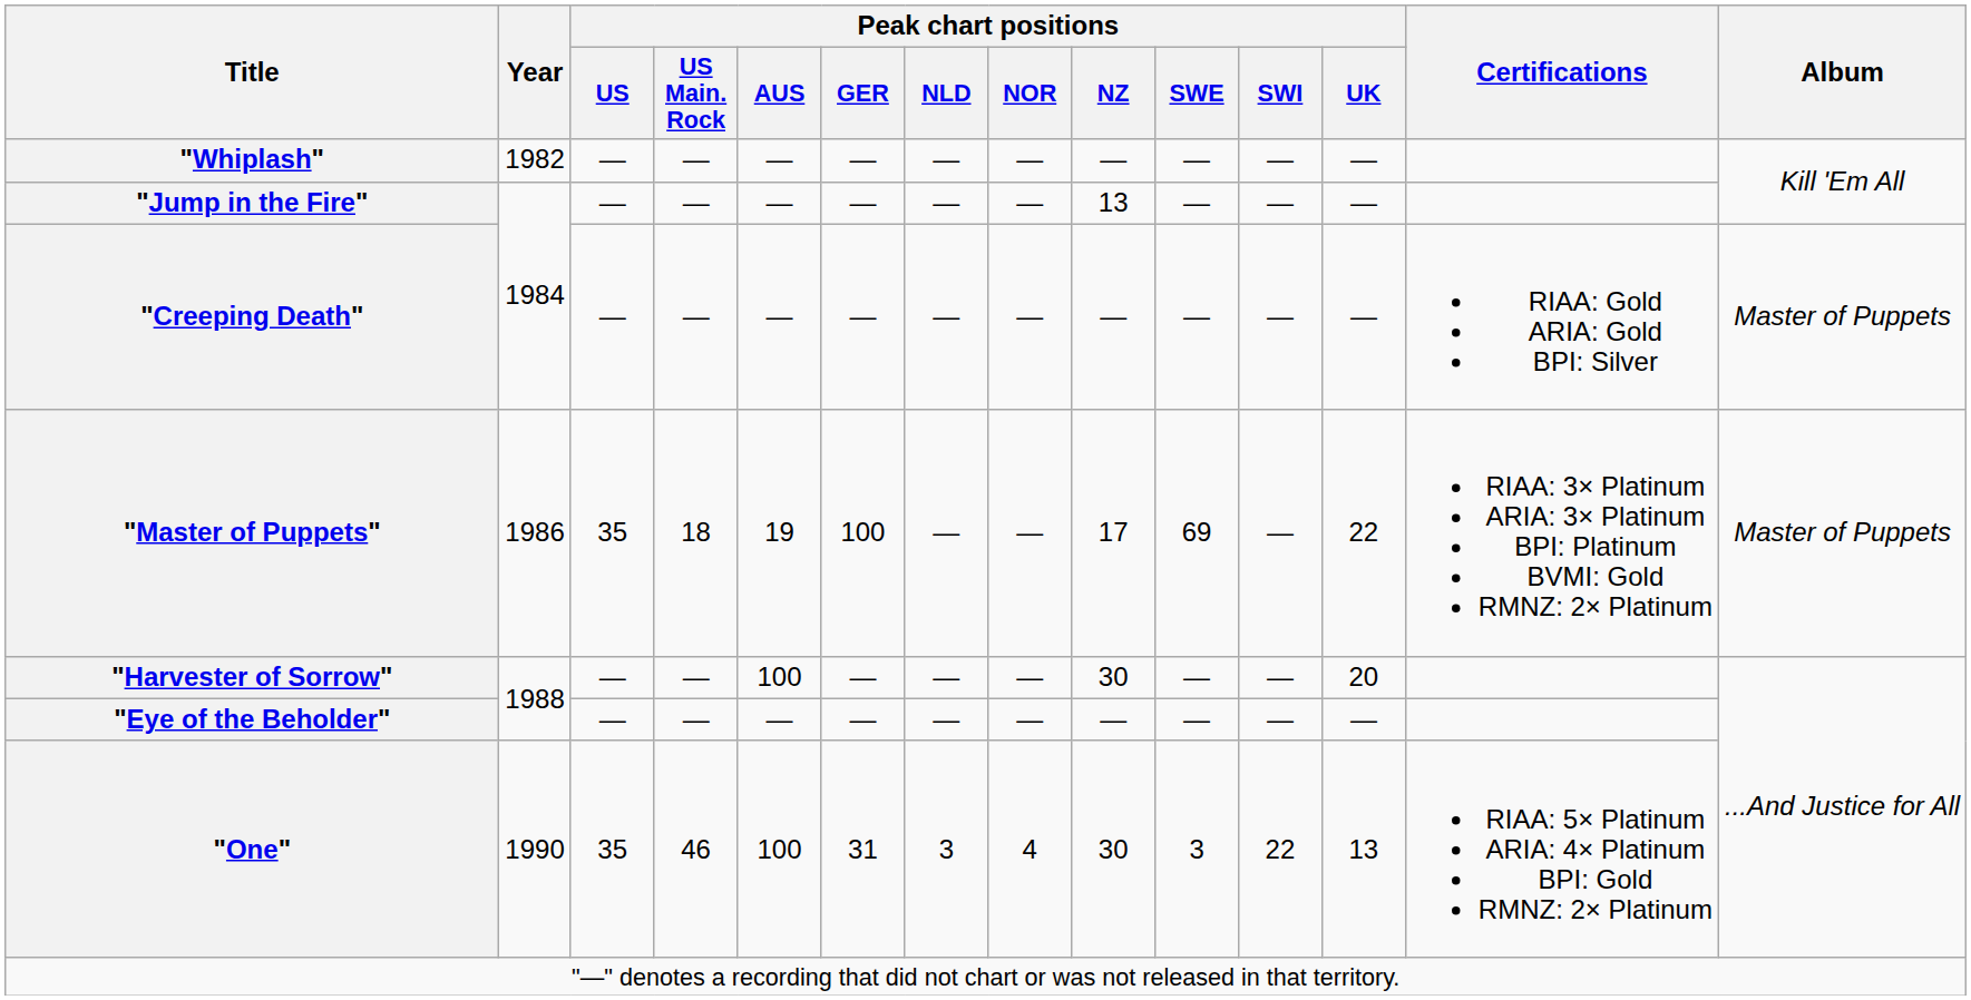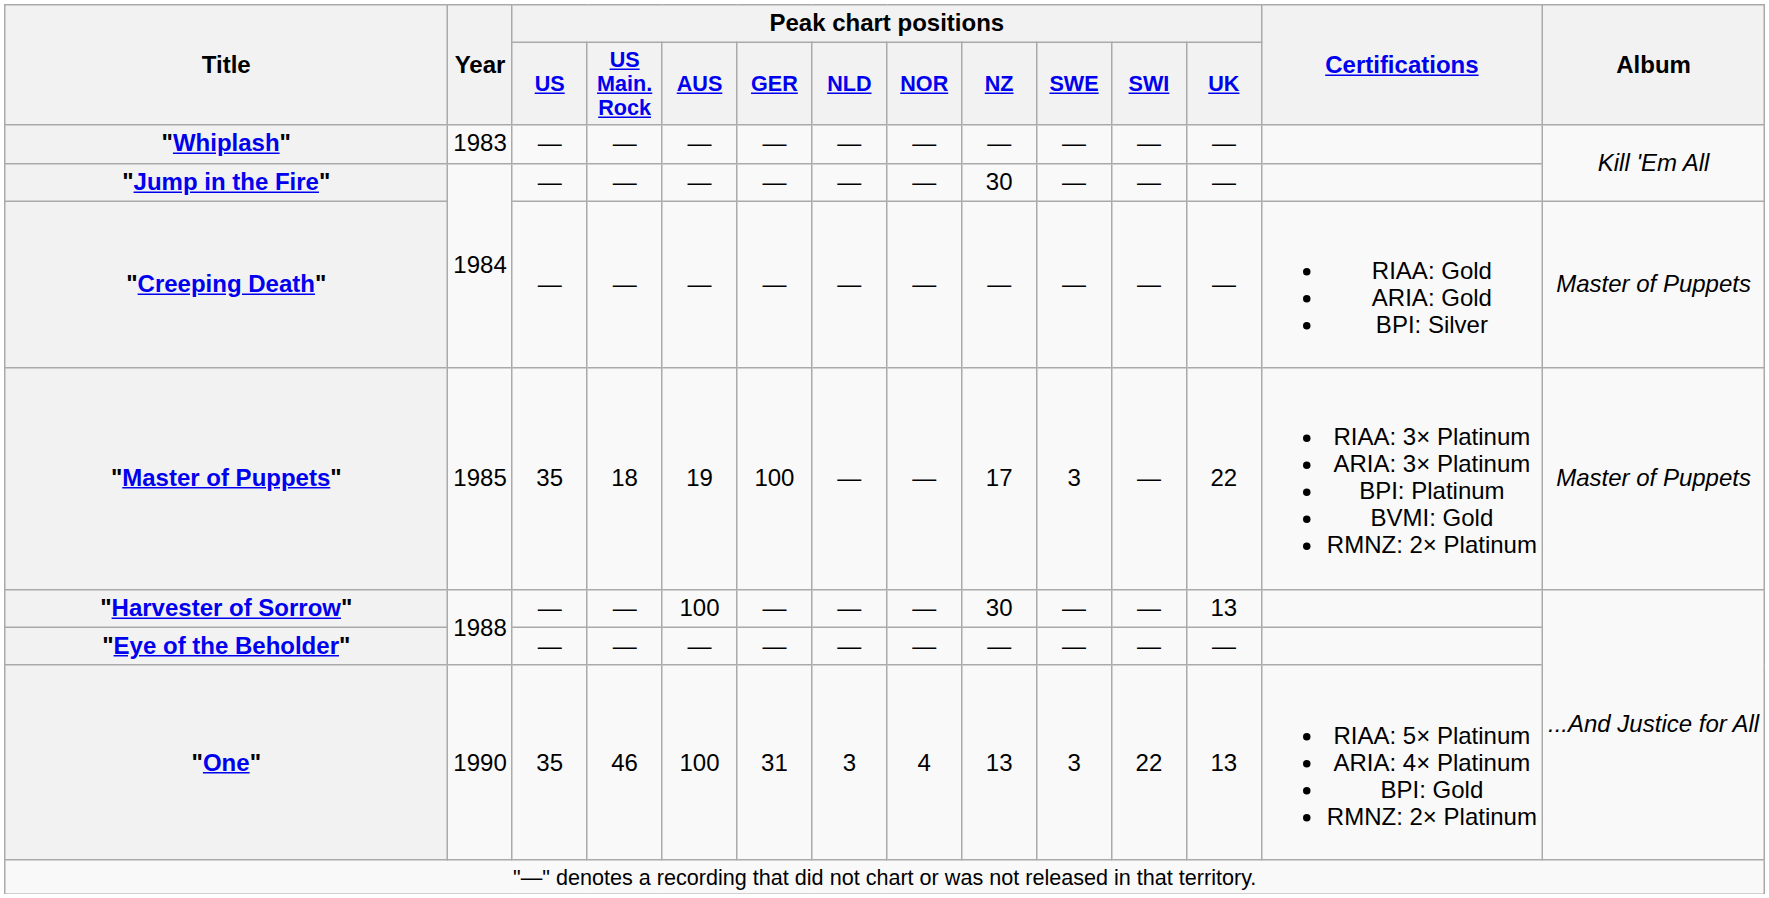"Whiplash" | Year: 1982 -> 1983
"Jump in the Fire" | Peak chart positions / NZ: 13 -> 30
"Master of Puppets" | Year: 1986 -> 1985
"Master of Puppets" | Peak chart positions / SWE: 69 -> 3
"Harvester of Sorrow" | Peak chart positions / UK: 20 -> 13
"One" | Peak chart positions / NZ: 30 -> 13
